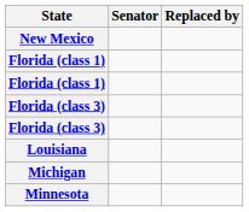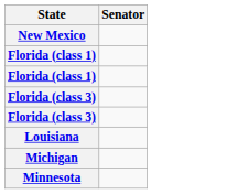- column: Replaced by
